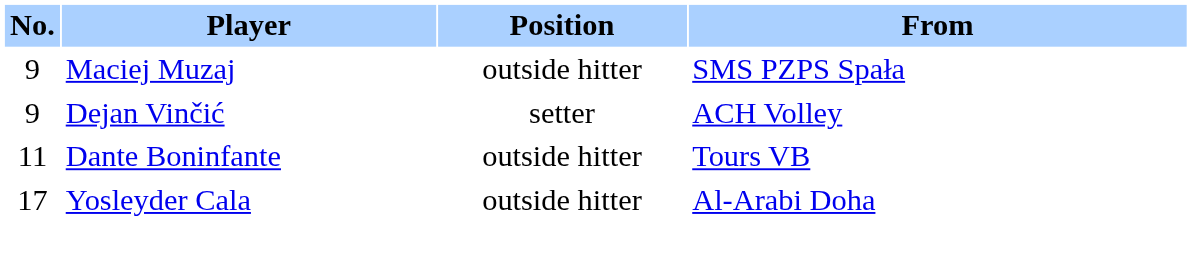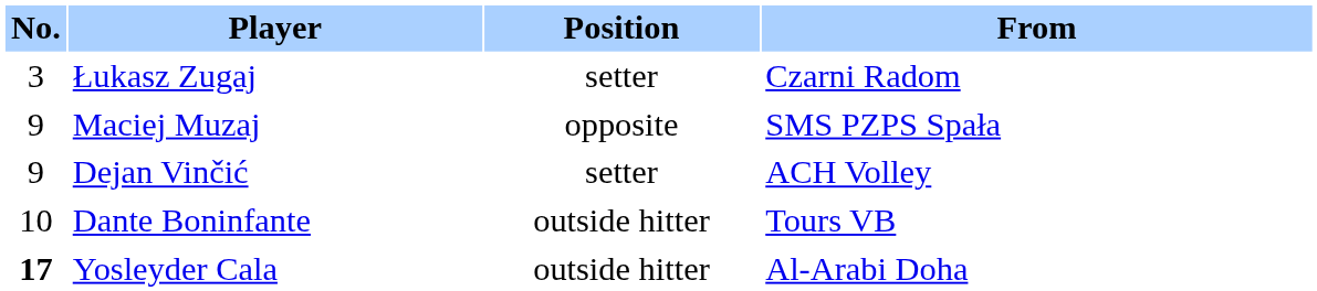+ row: 3 | Łukasz Zugaj | setter | Czarni Radom
Maciej Muzaj | Position: outside hitter -> opposite
Dante Boninfante | No.: 11 -> 10
Yosleyder Cala | No.: normal -> bold
